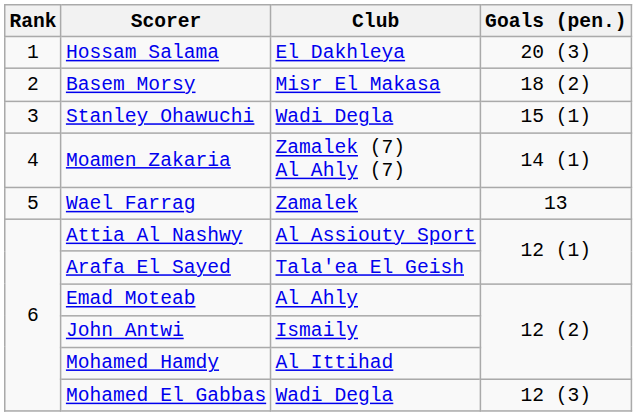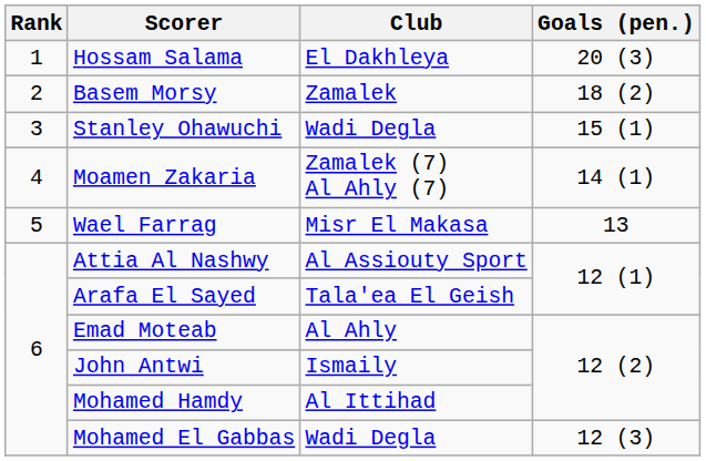Basem Morsy | Club: Misr El Makasa -> Zamalek
Wael Farrag | Club: Zamalek -> Misr El Makasa
